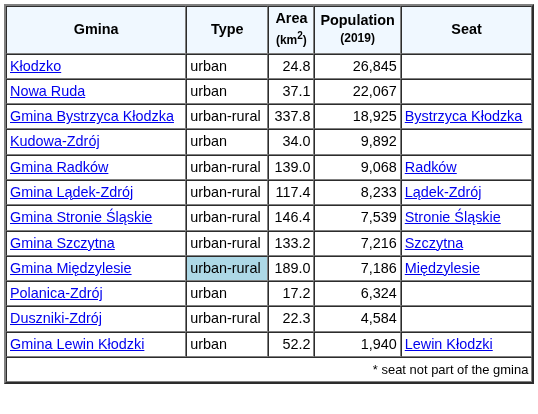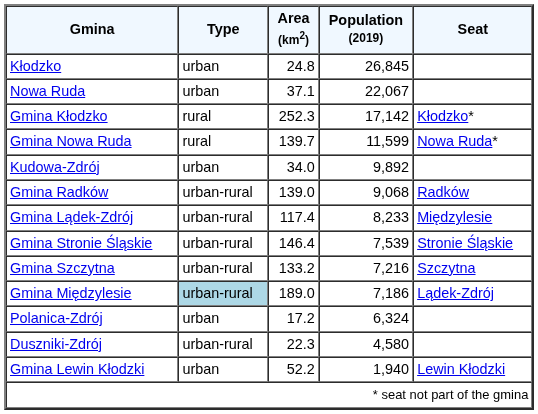- row: Gmina Bystrzyca Kłodzka | urban-rural | 337.8 | 18,925 | Bystrzyca Kłodzka
+ row: Gmina Kłodzko | rural | 252.3 | 17,142 | Kłodzko*
+ row: Gmina Nowa Ruda | rural | 139.7 | 11,599 | Nowa Ruda*
Gmina Lądek-Zdrój | Seat: Lądek-Zdrój -> Międzylesie
Gmina Międzylesie | Seat: Międzylesie -> Lądek-Zdrój
Duszniki-Zdrój | Population (2019): 4,584 -> 4,580
